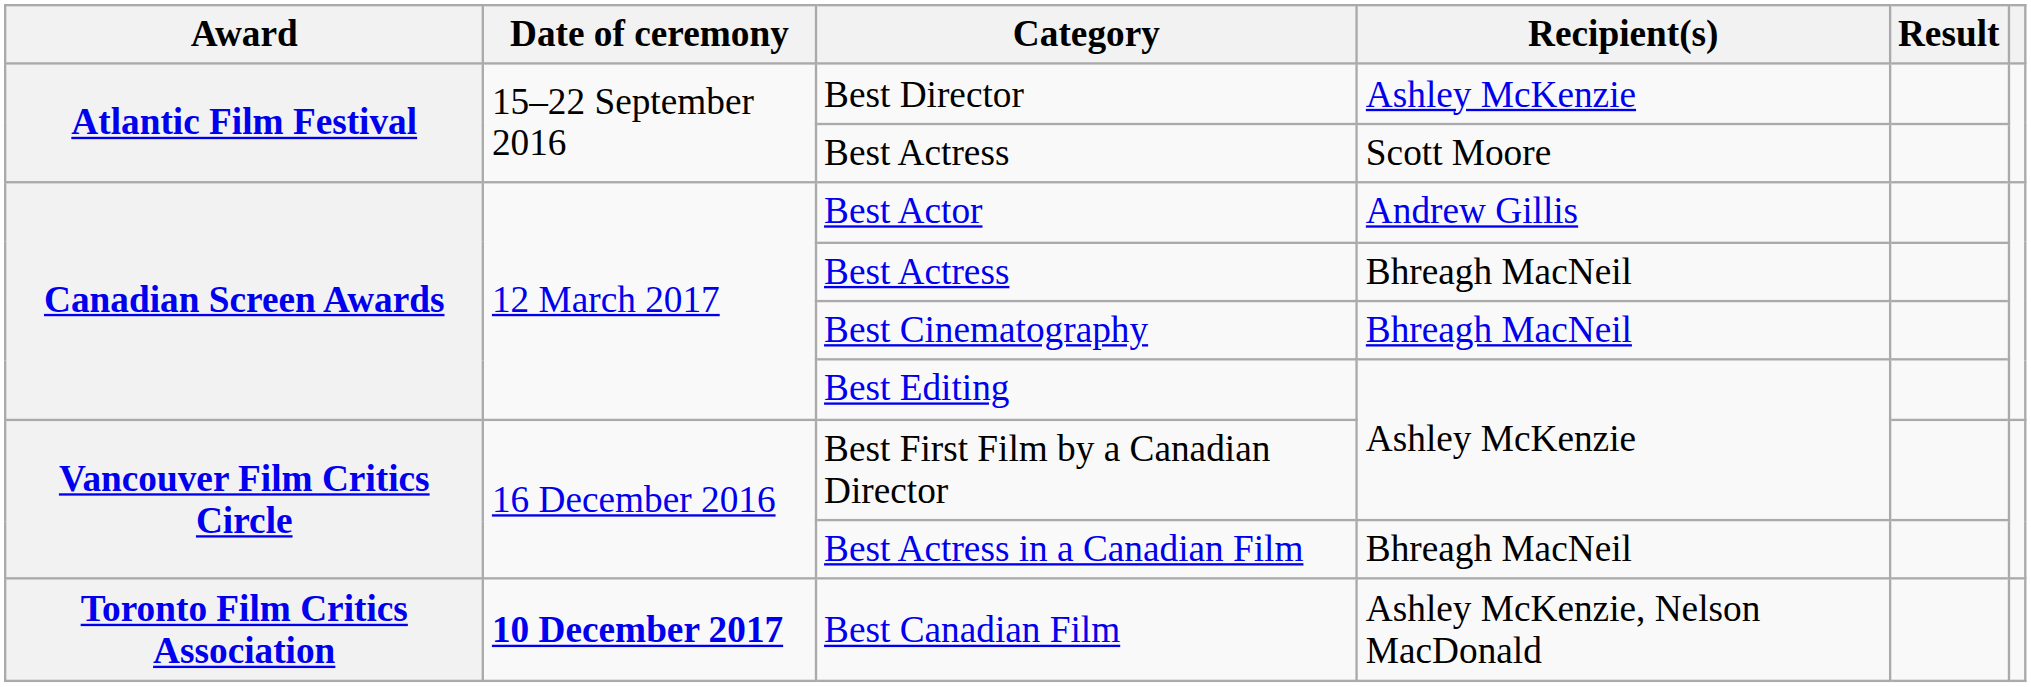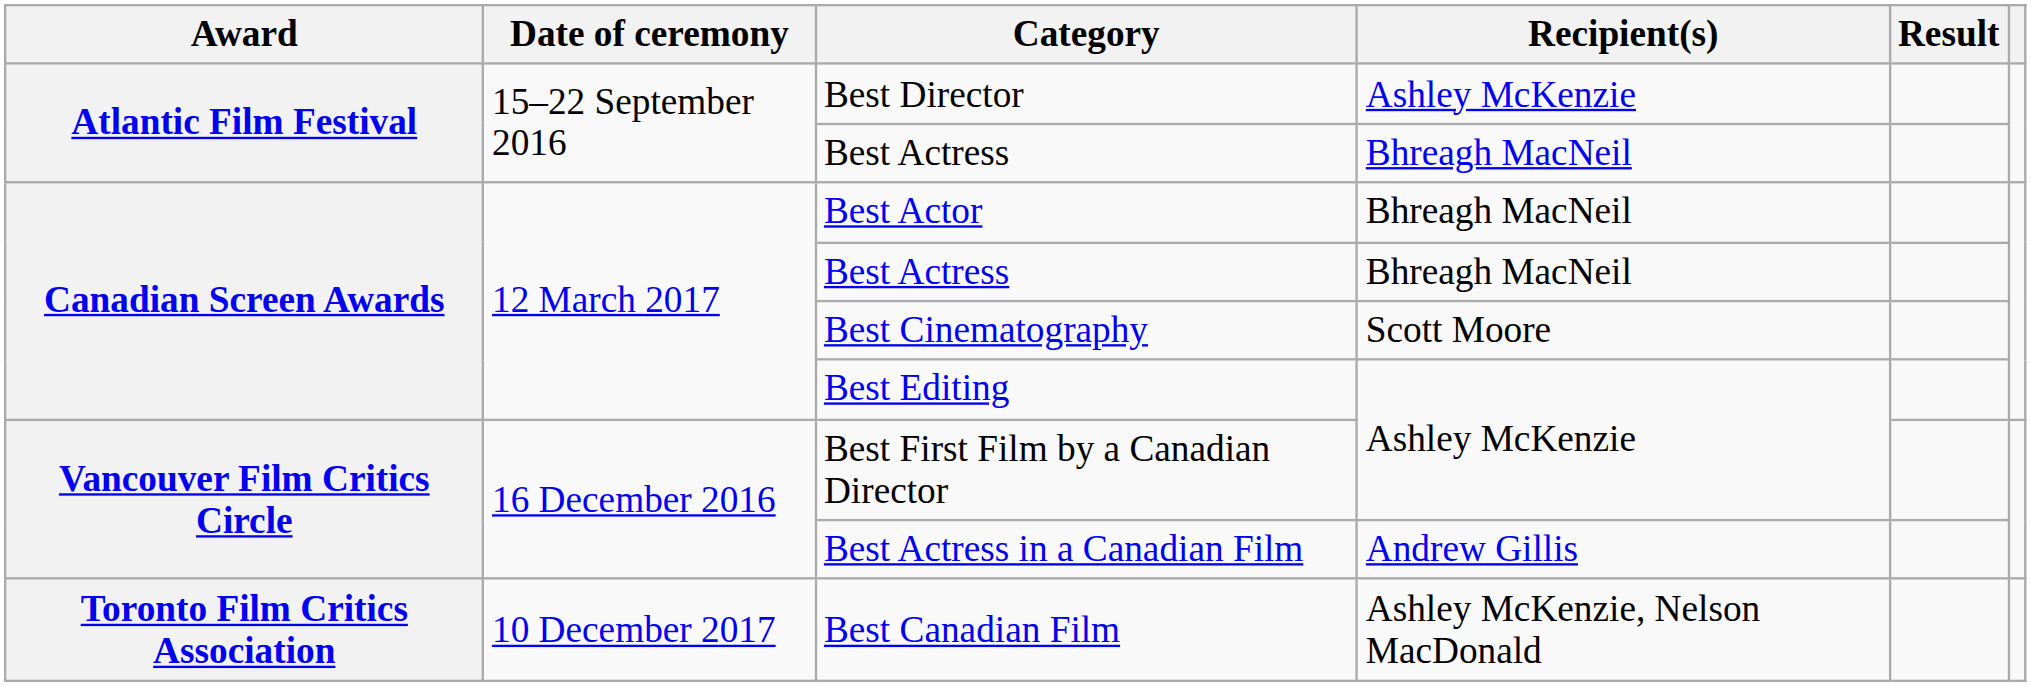Atlantic Film Festival / Best Actress | Recipient(s): Scott Moore -> Bhreagh MacNeil
Best Actor | Recipient(s): Andrew Gillis -> Bhreagh MacNeil
Best Cinematography | Recipient(s): Bhreagh MacNeil -> Scott Moore
Best Actress in a Canadian Film | Recipient(s): Bhreagh MacNeil -> Andrew Gillis
Best Canadian Film | Date of ceremony: bold -> normal
